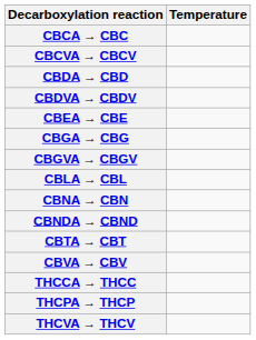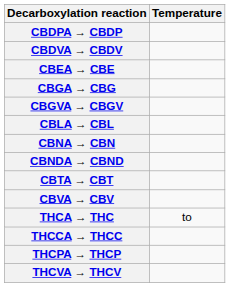- row: CBCA → CBC
- row: CBCVA → CBCV
- row: CBDA → CBD
+ row: CBDPA → CBDP
+ row: THCA → THC | to
